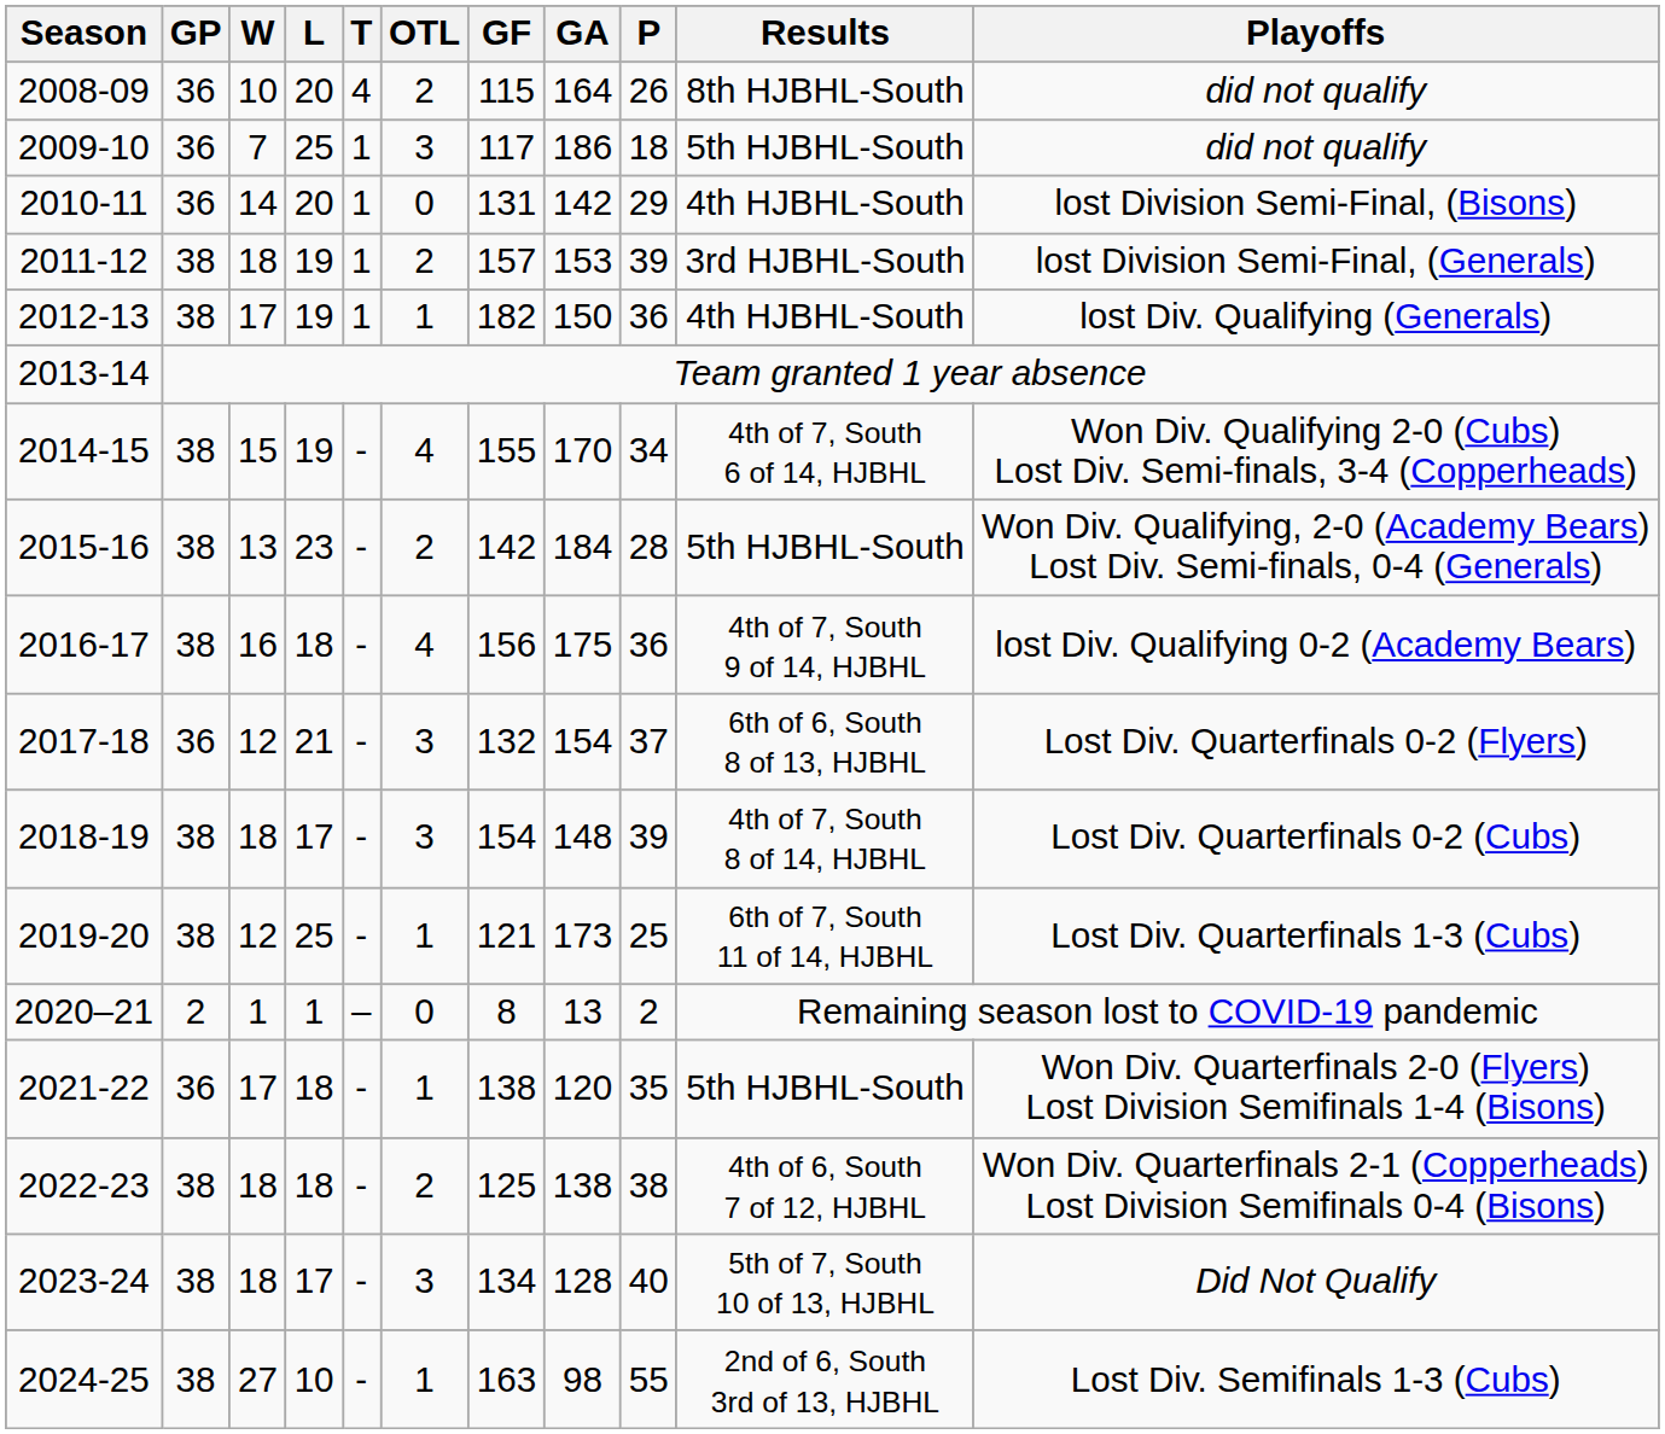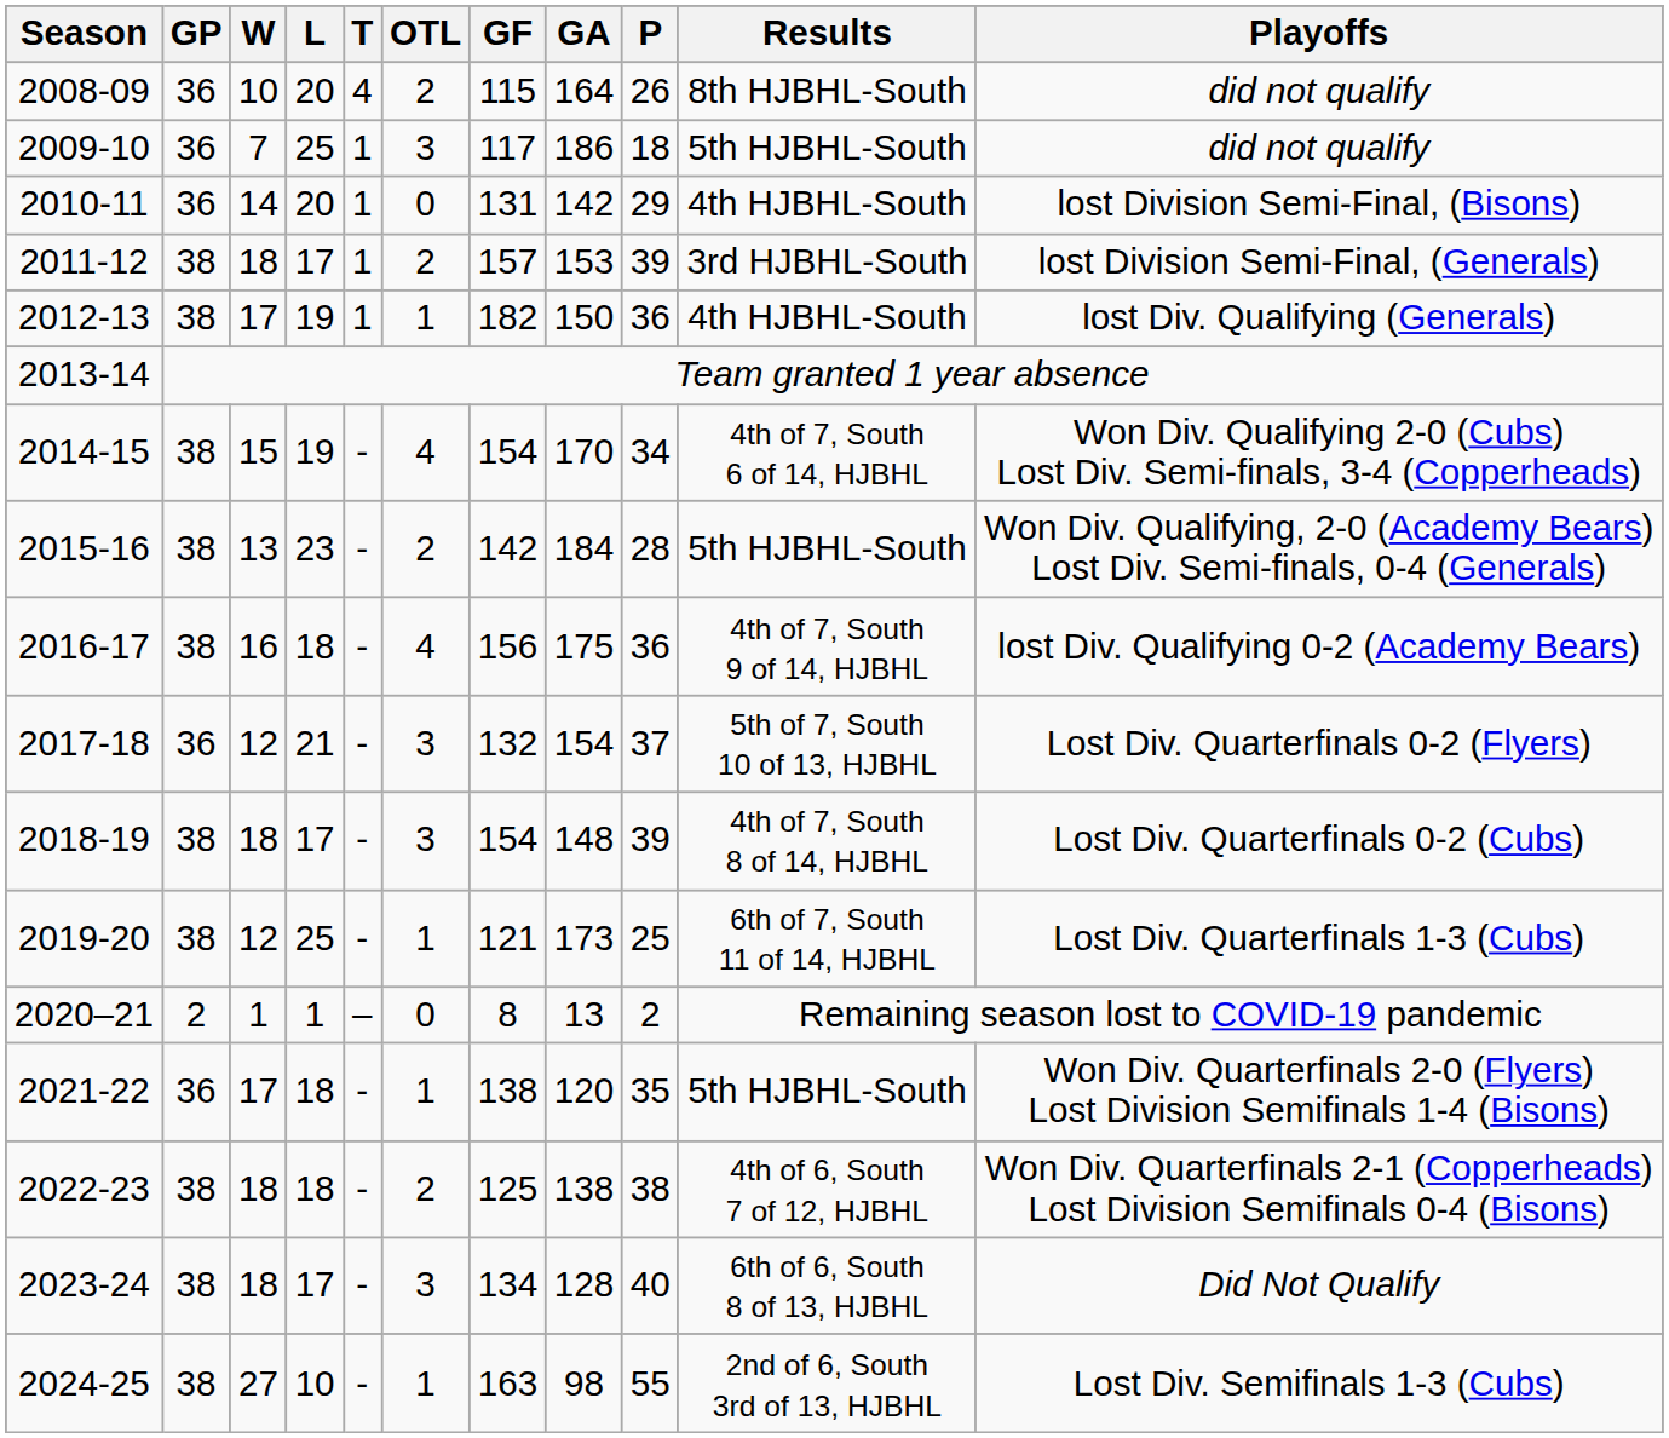2011-12 | L: 19 -> 17
2014-15 | GF: 155 -> 154
2017-18 | Results: 6th of 6, South 8 of 13, HJBHL -> 5th of 7, South 10 of 13, HJBHL
2023-24 | Results: 5th of 7, South 10 of 13, HJBHL -> 6th of 6, South 8 of 13, HJBHL
